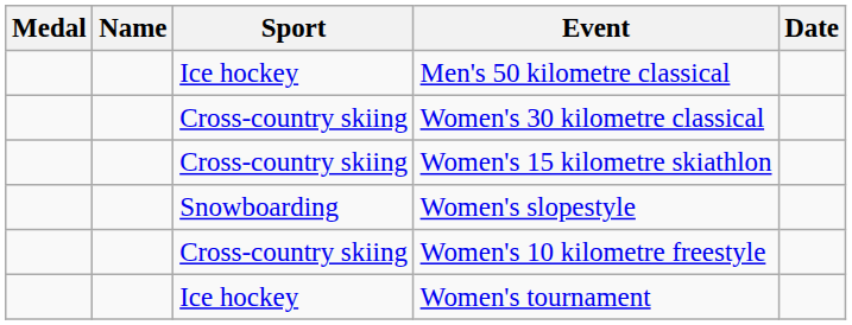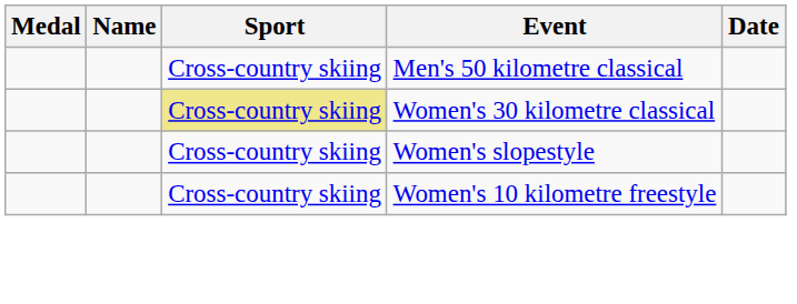Men's 50 kilometre classical | Sport: Ice hockey -> Cross-country skiing
Women's 30 kilometre classical | Sport: no background -> khaki background
- row: Cross-country skiing | Women's 15 kilometre skiathlon
Women's slopestyle | Sport: Snowboarding -> Cross-country skiing
- row: Ice hockey | Women's tournament
